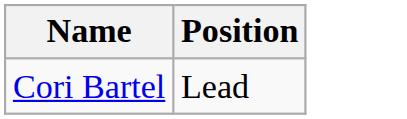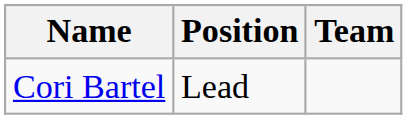+ column: Team
